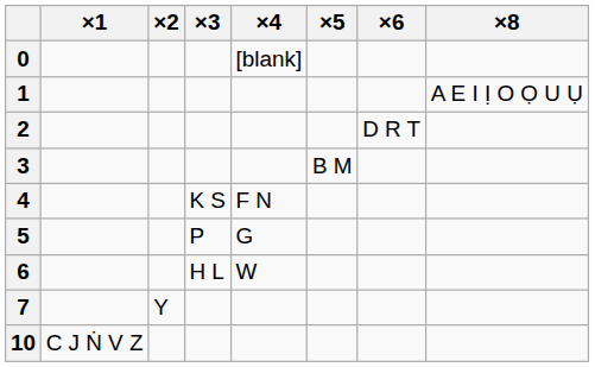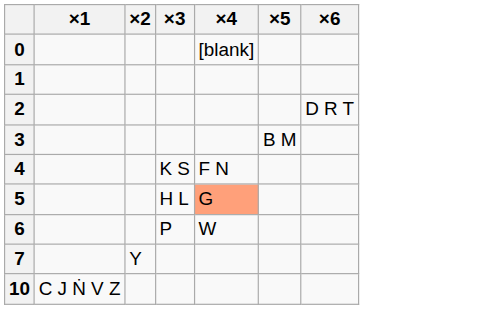- column: ×8 | A E I Ị O Ọ U Ụ
5 | ×3: P -> H L
5 | ×4: no background -> lightsalmon background
6 | ×3: H L -> P
